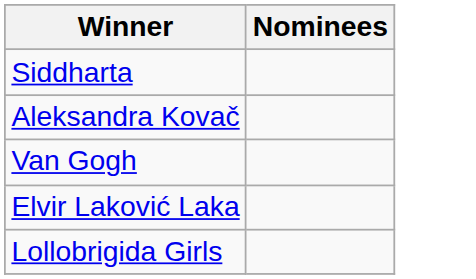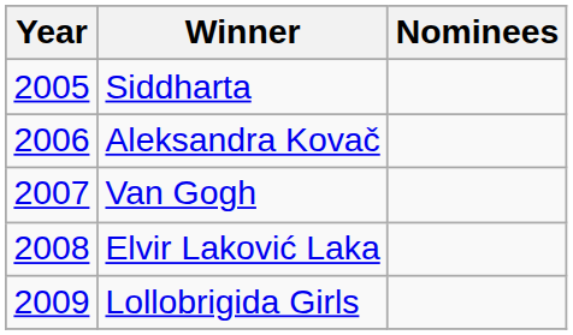+ column: Year | 2005 | 2006 | 2007 | 2008 | 2009
